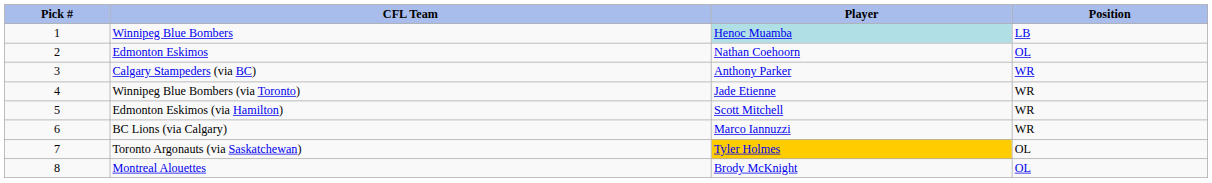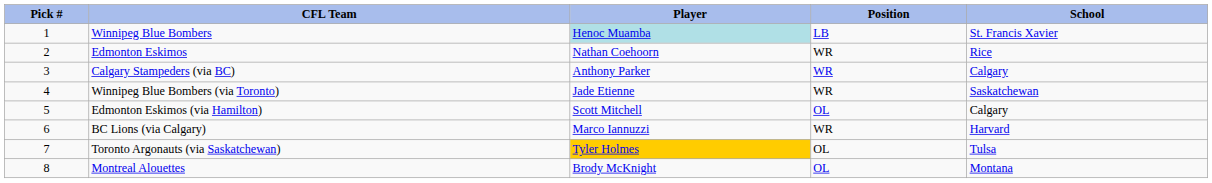+ column: School | St. Francis Xavier | Rice | Calgary | Saskatchewan | Calgary | Harvard | Tulsa | Montana
Edmonton Eskimos | Position: OL -> WR
Edmonton Eskimos (via Hamilton) | Position: WR -> OL
